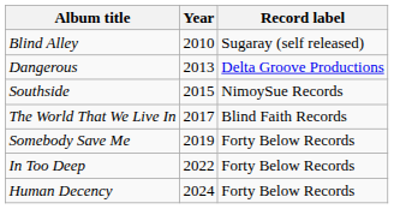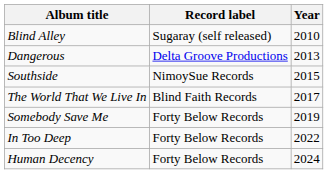columns swapped: Record label <-> Year
